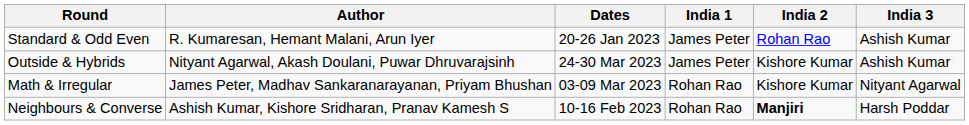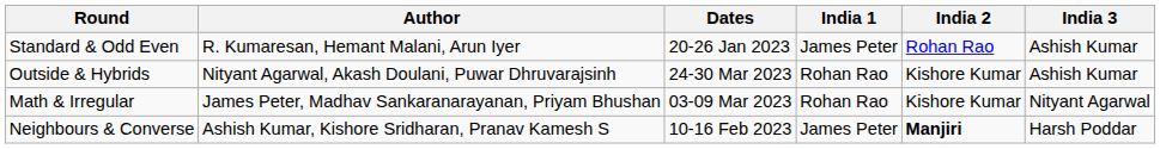Outside & Hybrids | India 1: James Peter -> Rohan Rao
Neighbours & Converse | India 1: Rohan Rao -> James Peter
